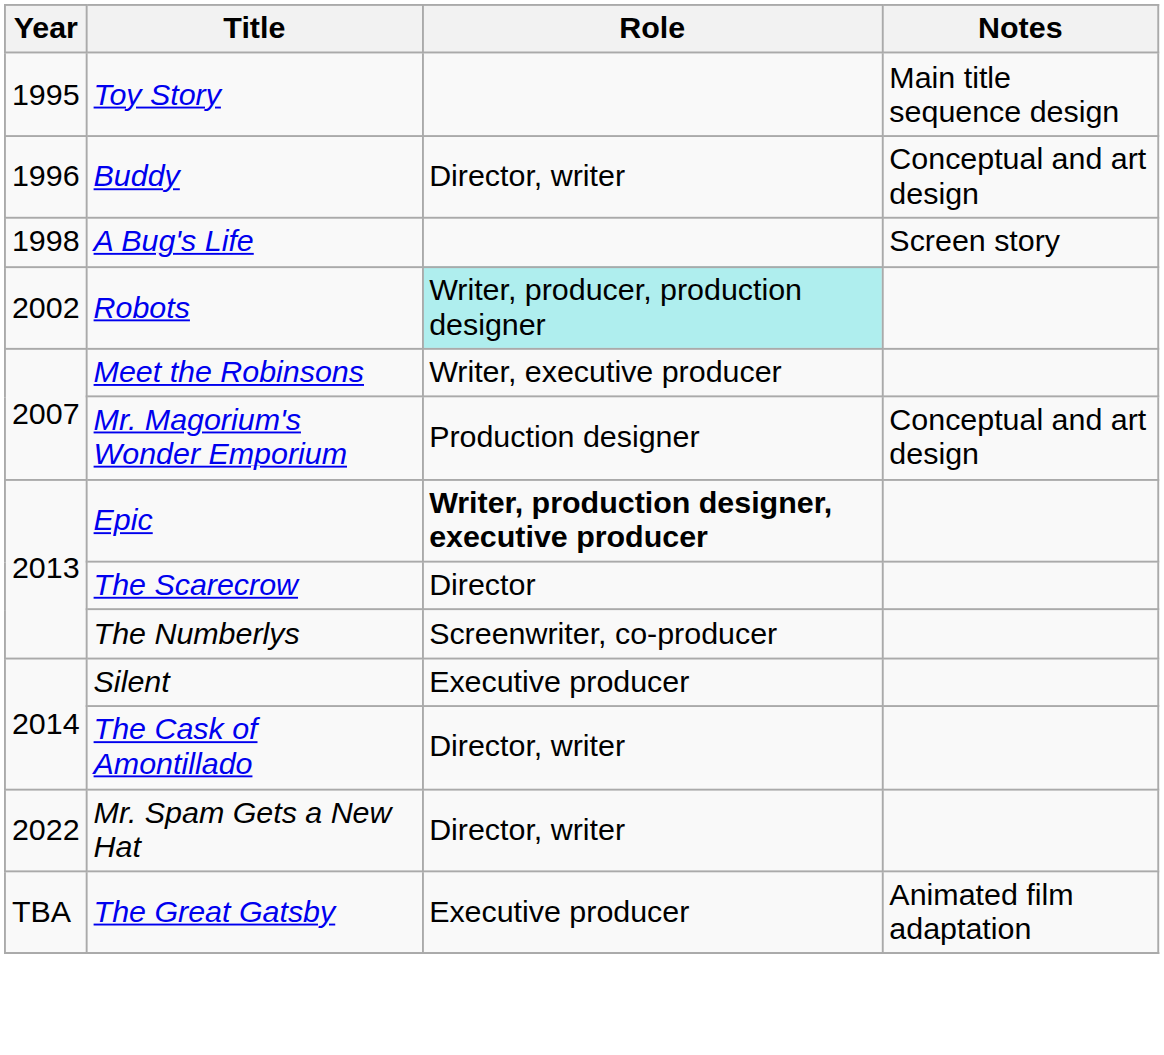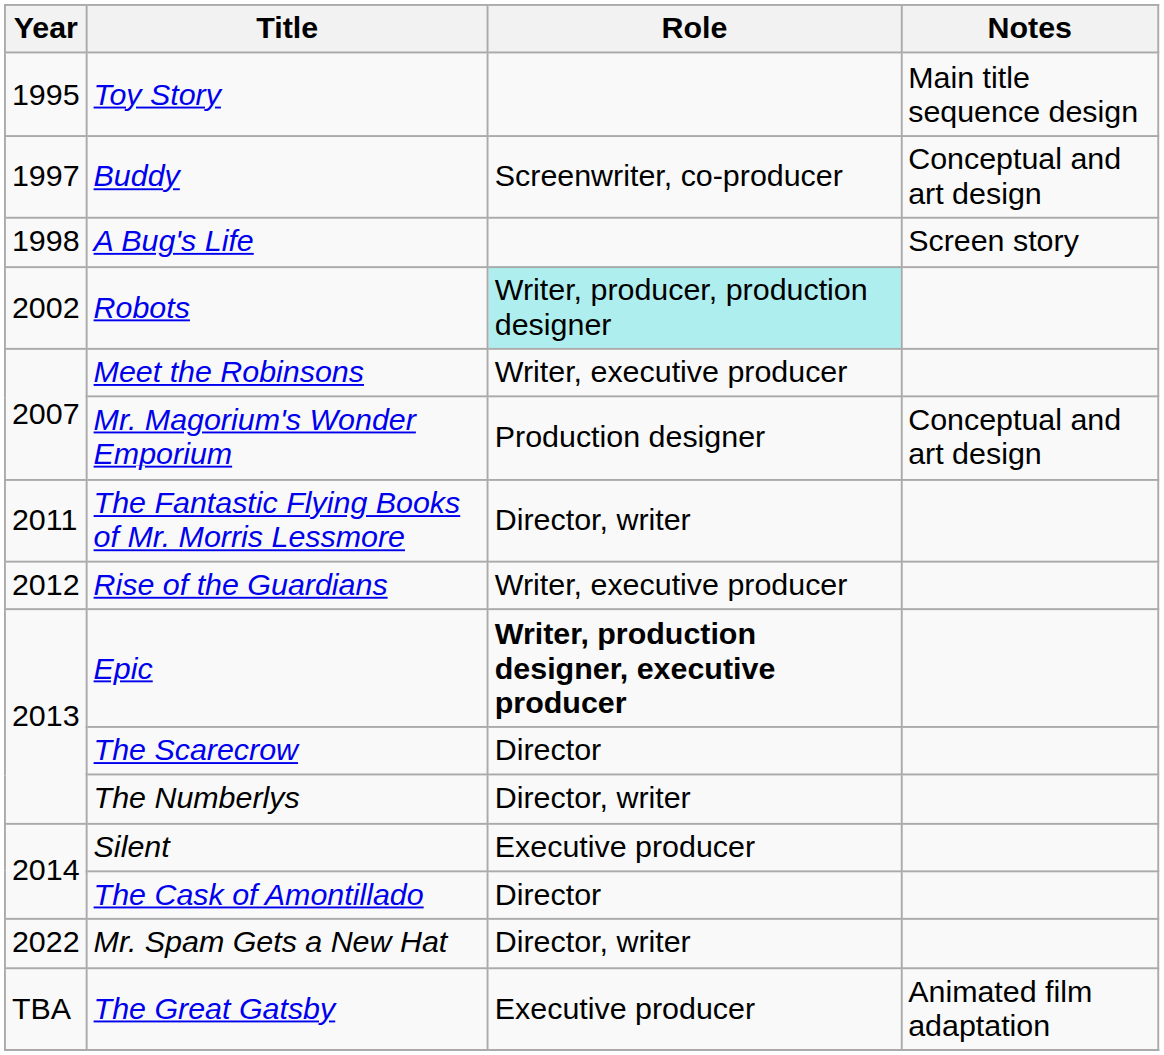Buddy | Year: 1996 -> 1997
Buddy | Role: Director, writer -> Screenwriter, co-producer
+ row: 2011 | The Fantastic Flying Books of Mr. Morris Lessmore | Director, writer
+ row: 2012 | Rise of the Guardians | Writer, executive producer
The Numberlys | Role: Screenwriter, co-producer -> Director, writer
The Cask of Amontillado | Role: Director, writer -> Director
